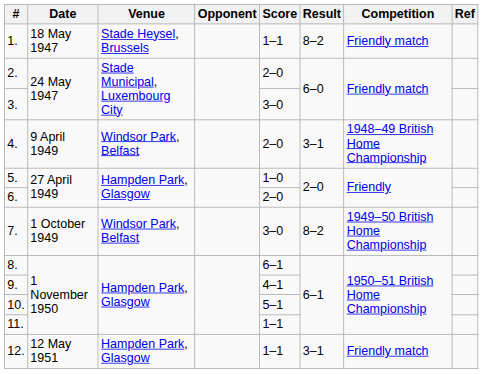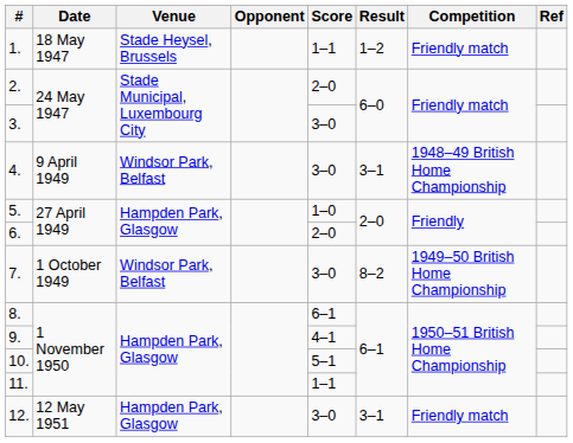1. | Result: 8–2 -> 1–2
4. | Score: 2–0 -> 3–0
12. | Score: 1–1 -> 3–0
